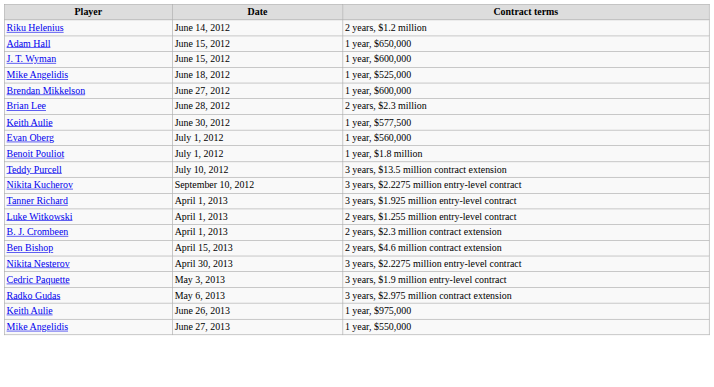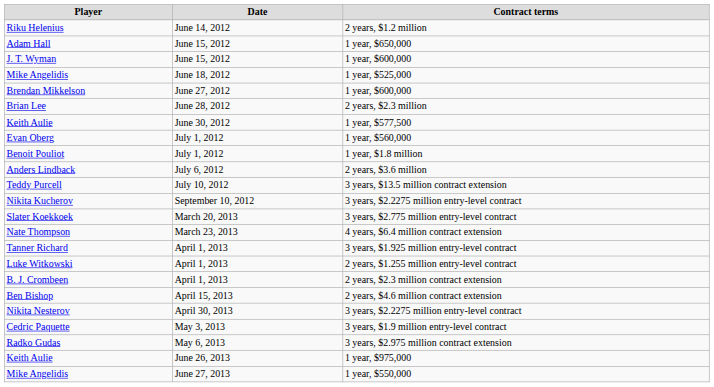+ row: Anders Lindback | July 6, 2012 | 2 years, $3.6 million
+ row: Slater Koekkoek | March 20, 2013 | 3 years, $2.775 million entry-level contract
+ row: Nate Thompson | March 23, 2013 | 4 years, $6.4 million contract extension
